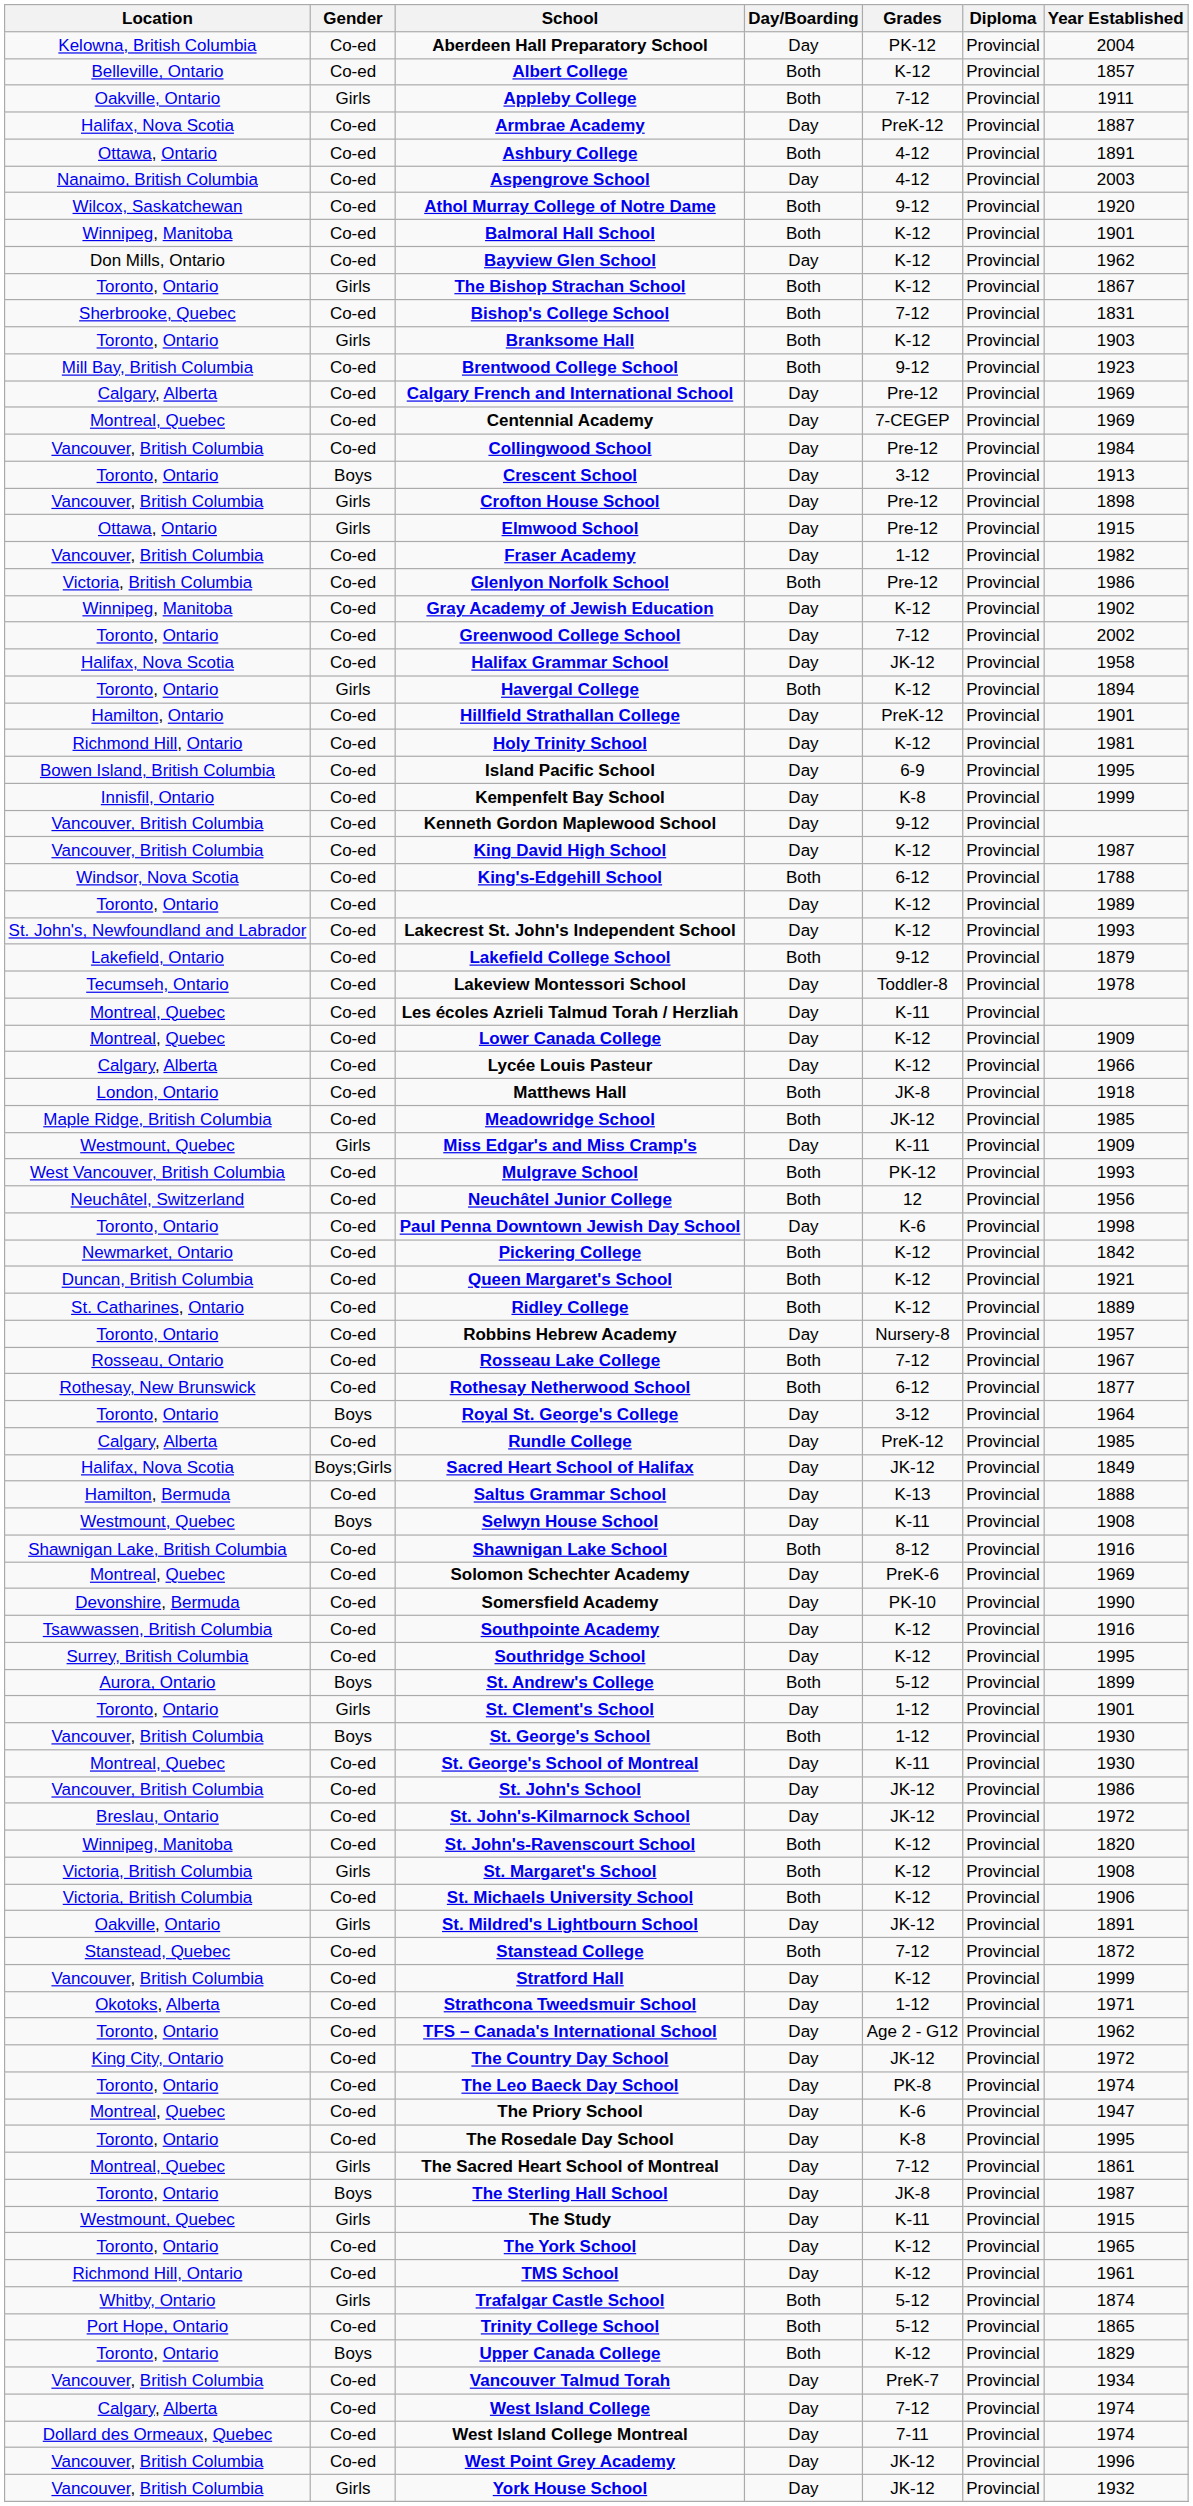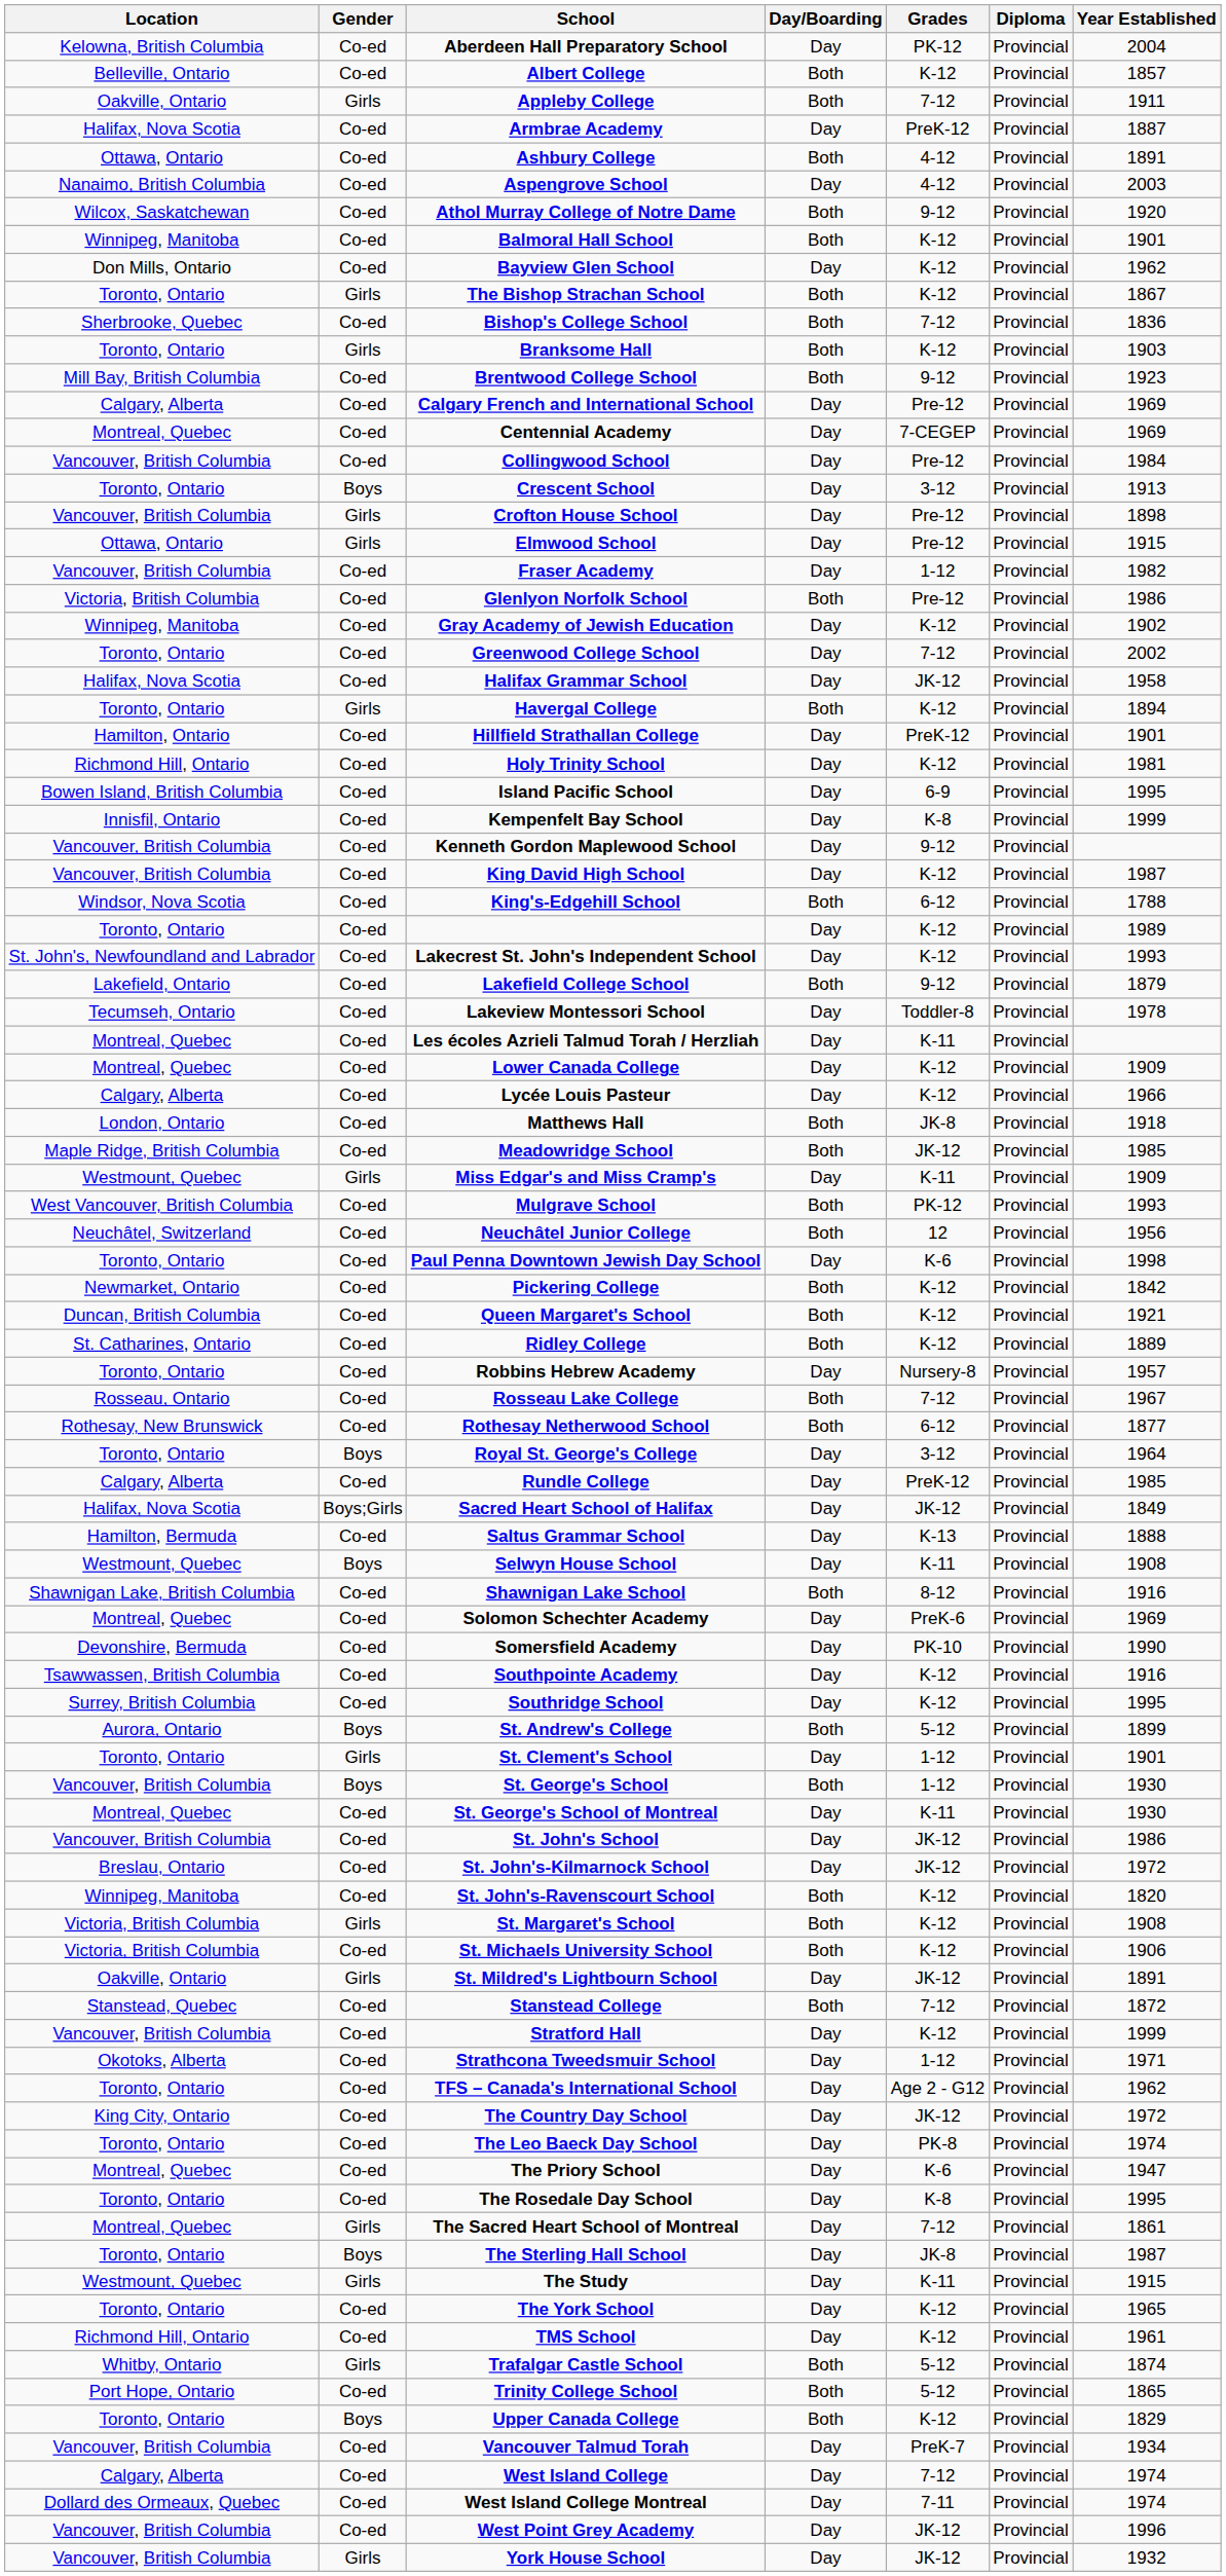Bishop's College School | Year Established: 1831 -> 1836
